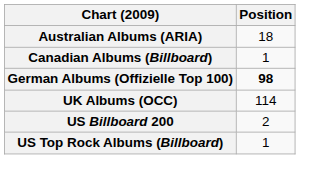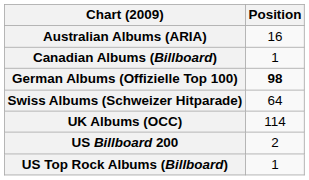Australian Albums (ARIA) | Position: 18 -> 16
+ row: Swiss Albums (Schweizer Hitparade) | 64
